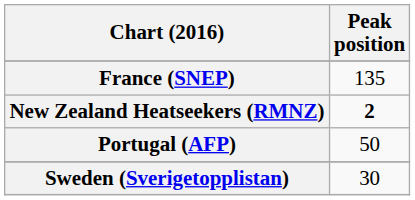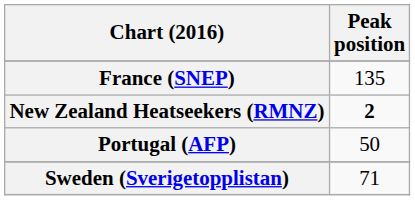Sweden (Sverigetopplistan) | Peak position: 30 -> 71
